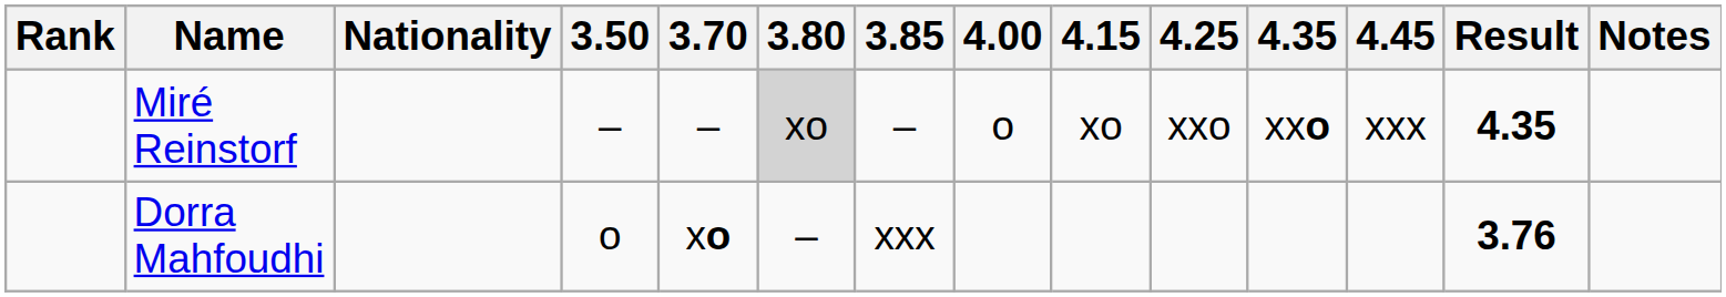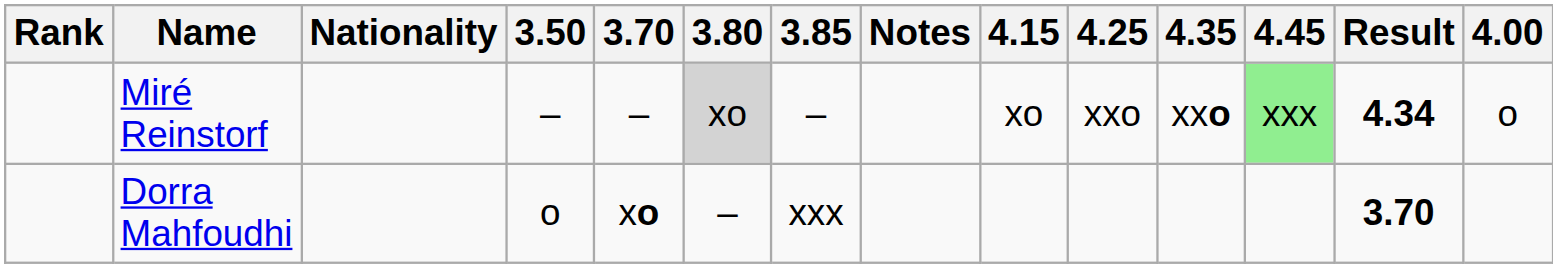columns swapped: 4.00 <-> Notes
Miré Reinstorf | 4.45: no background -> lightgreen background
Miré Reinstorf | Result: 4.35 -> 4.34
Dorra Mahfoudhi | Result: 3.76 -> 3.70
